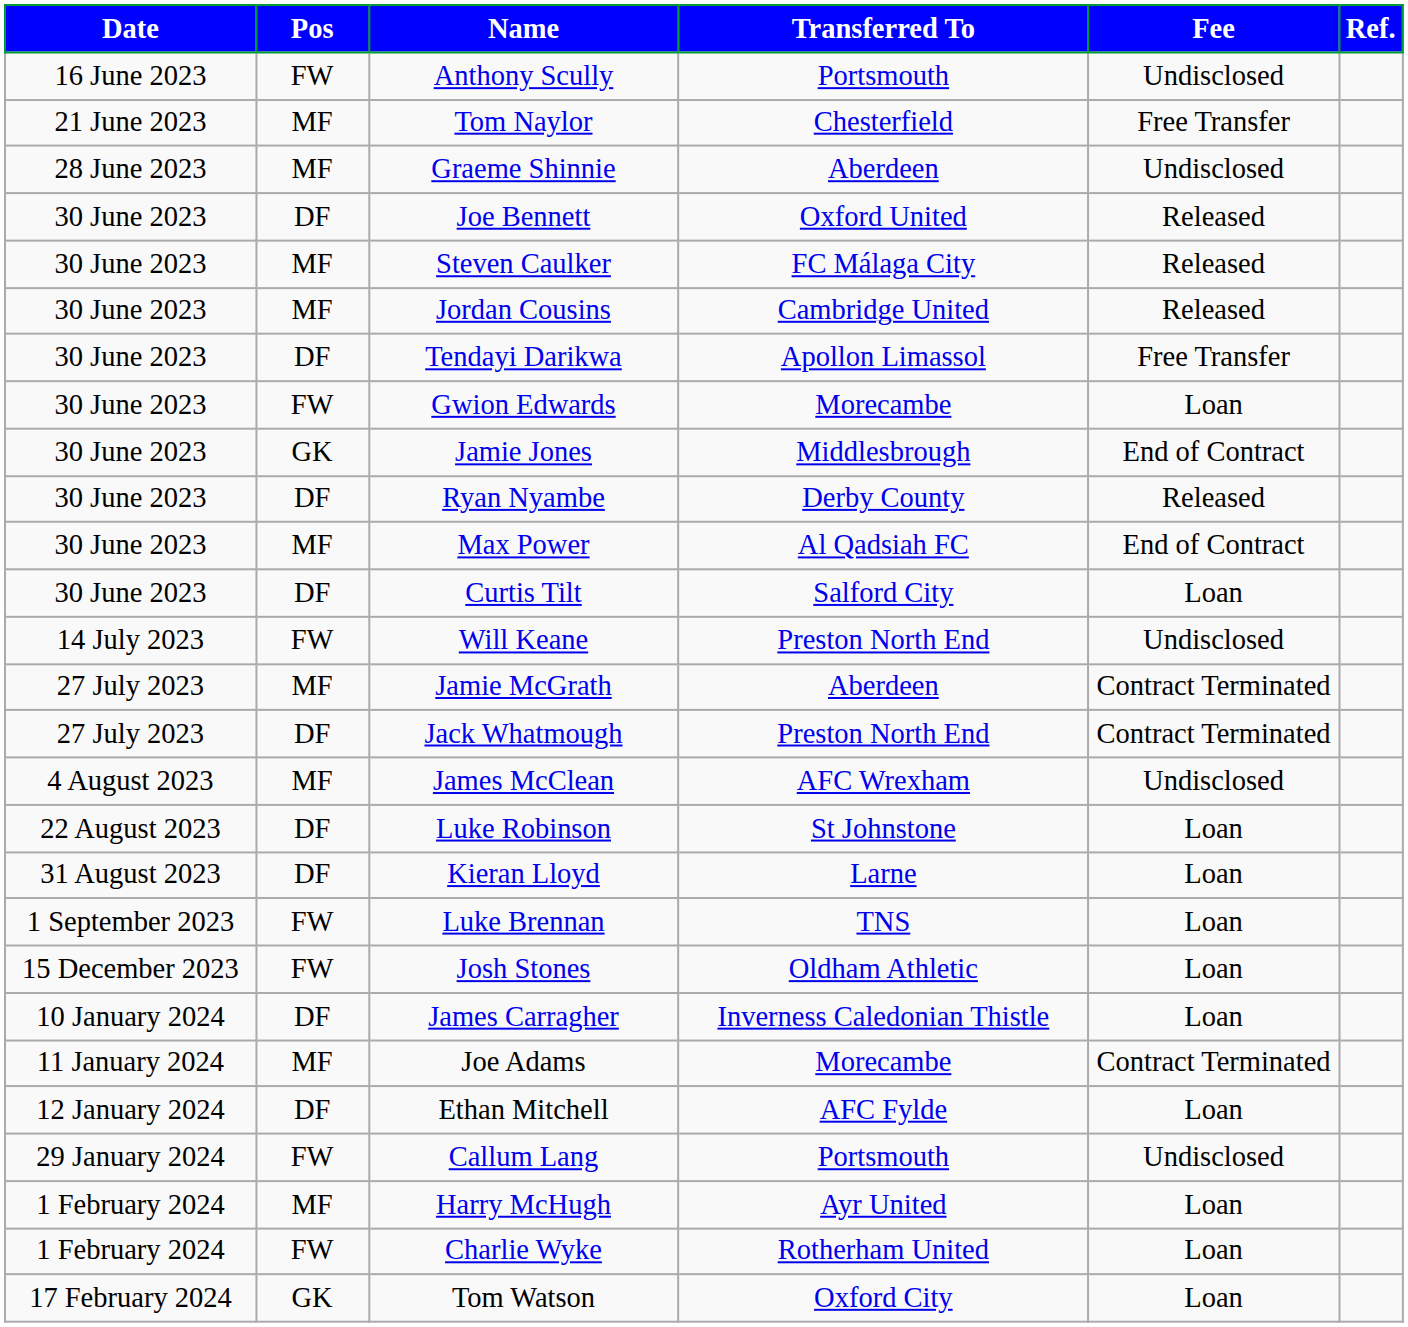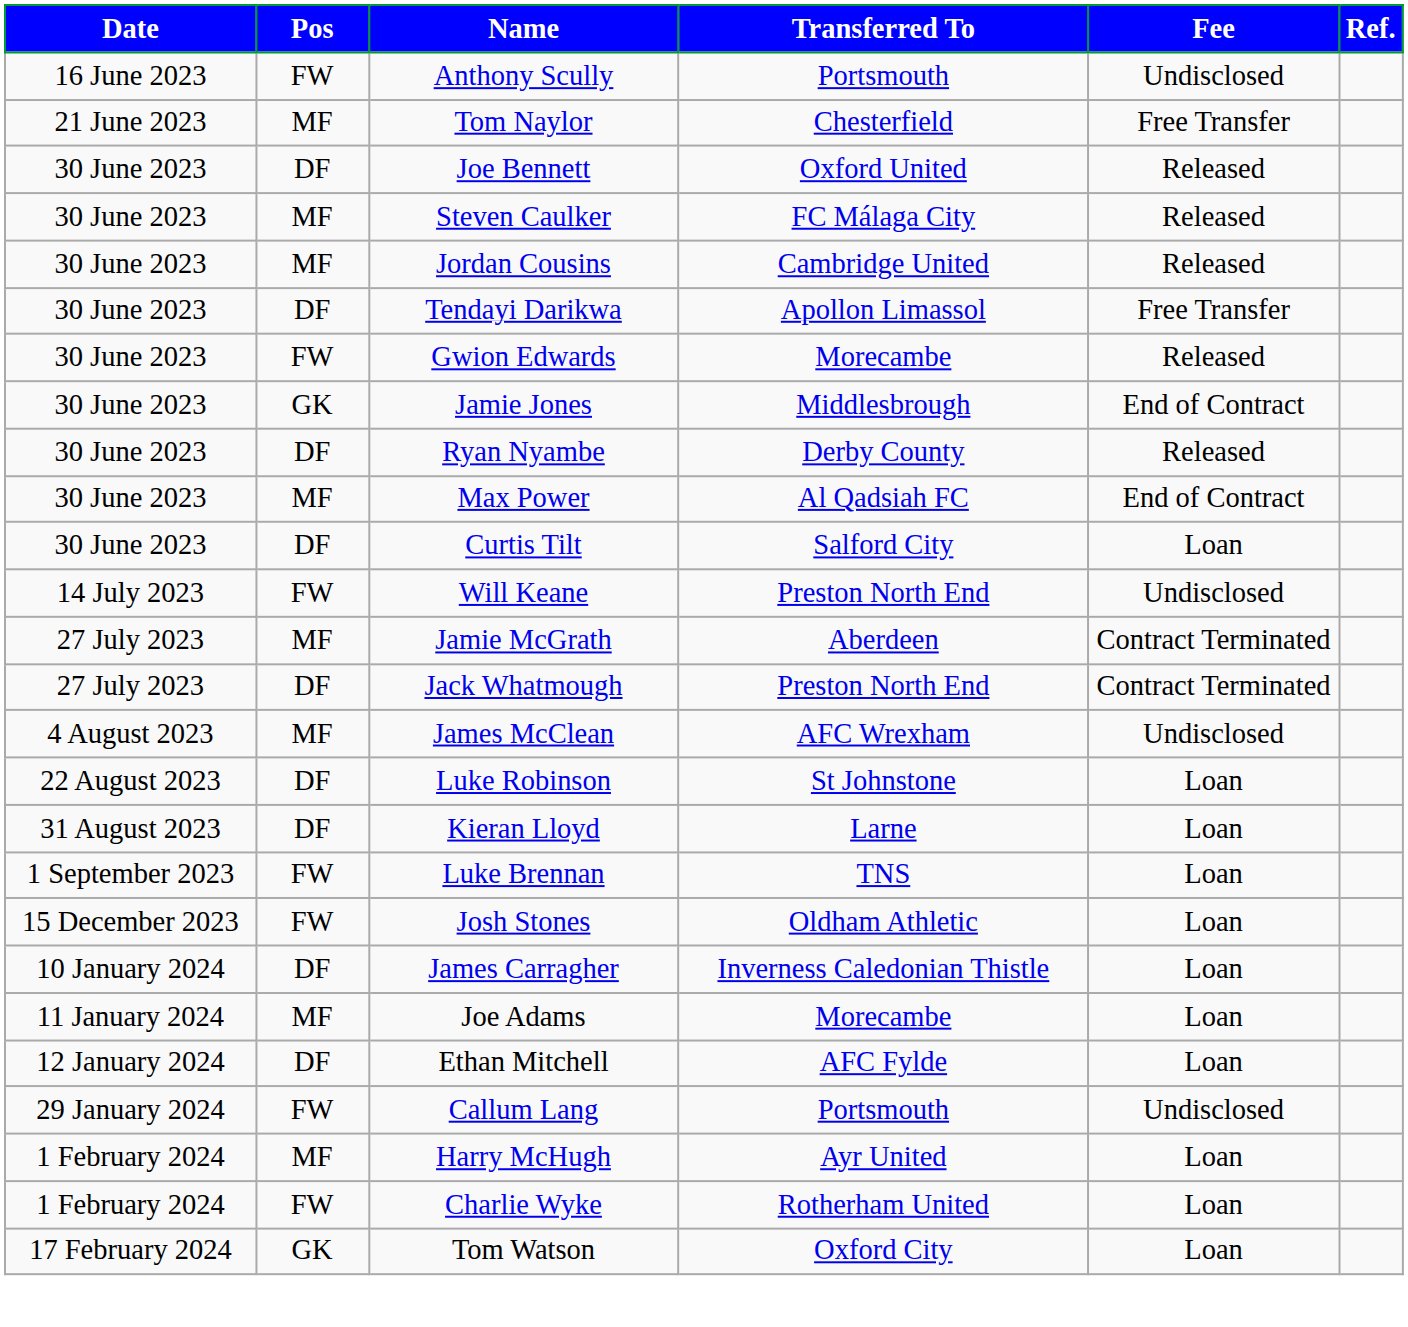- row: 28 June 2023 | MF | Graeme Shinnie | Aberdeen | Undisclosed
Gwion Edwards | Fee: Loan -> Released
Joe Adams | Fee: Contract Terminated -> Loan
